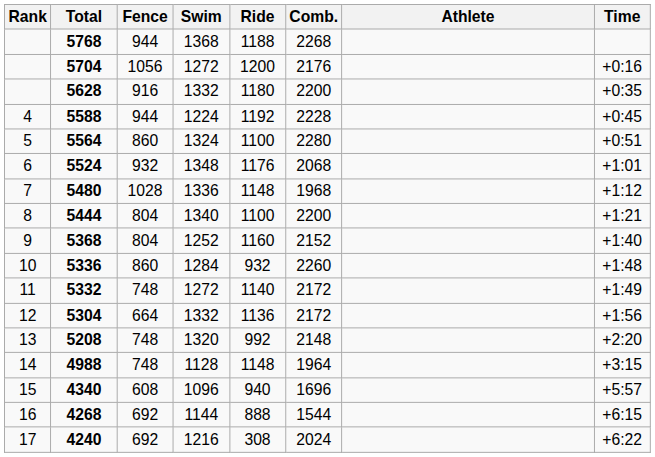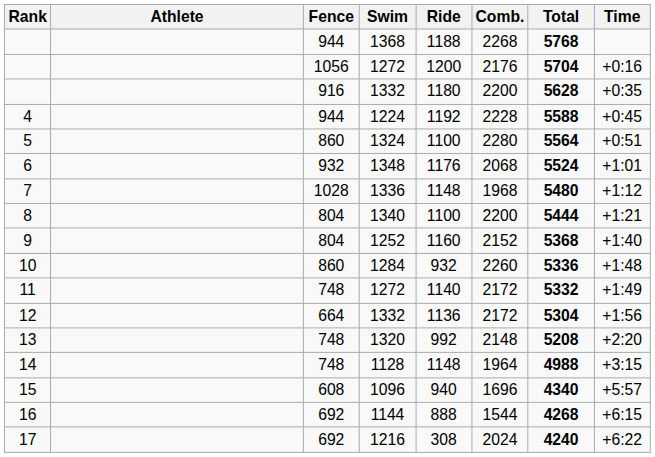columns swapped: Athlete <-> Total
